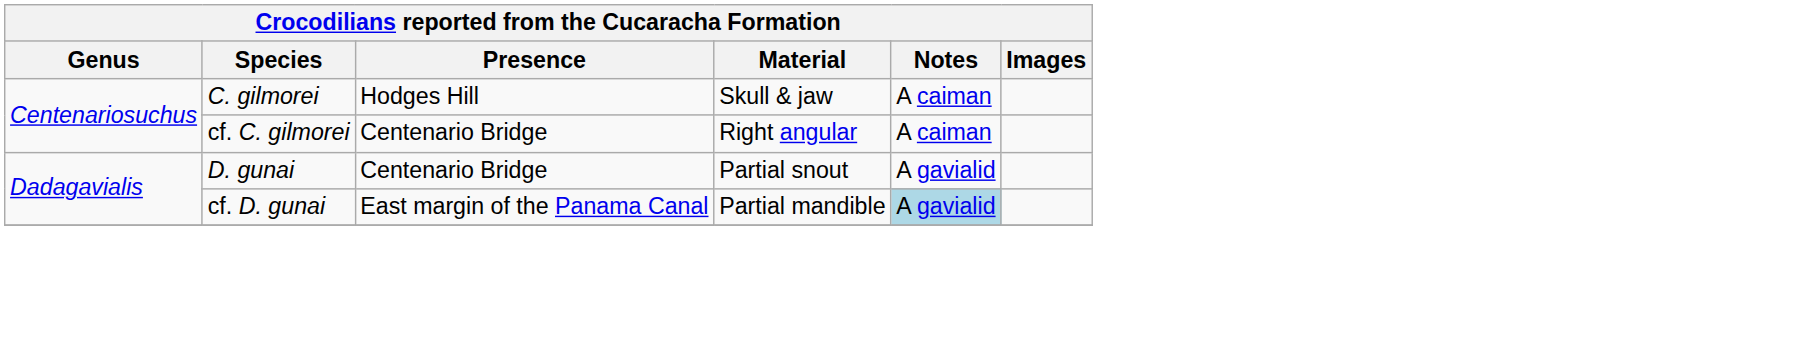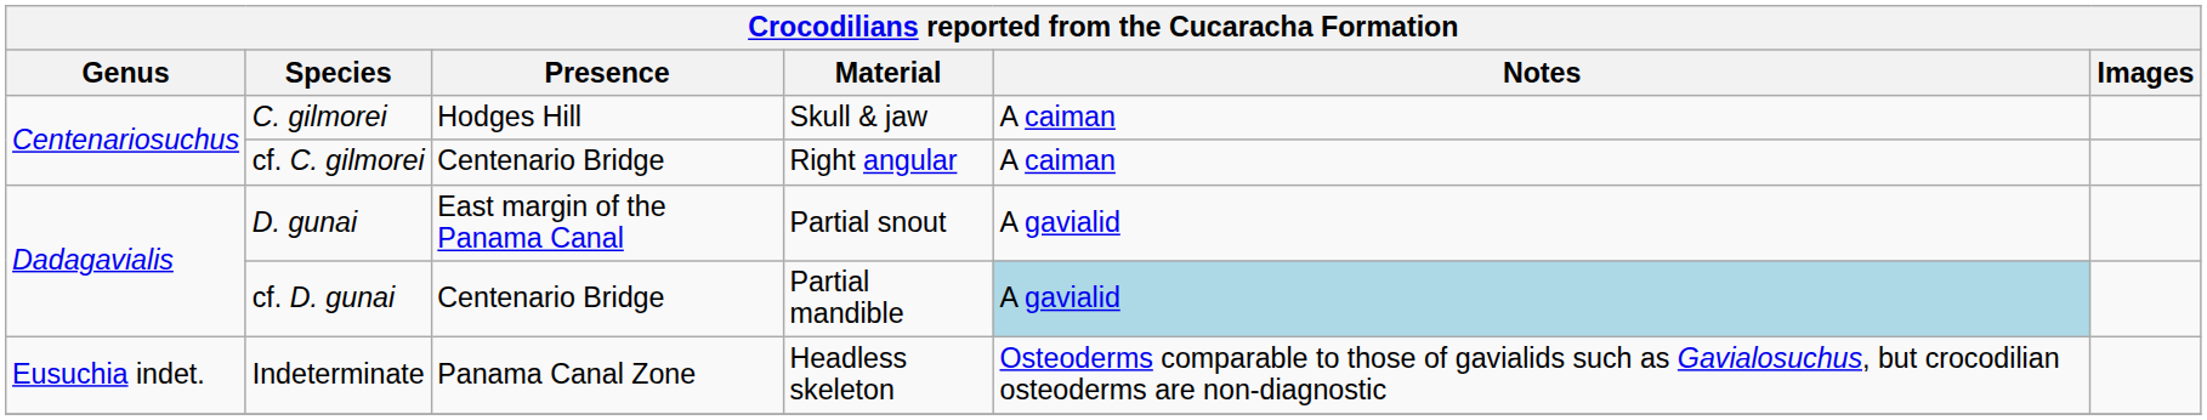D. gunai | Presence: Centenario Bridge -> East margin of the Panama Canal
cf. D. gunai | Presence: East margin of the Panama Canal -> Centenario Bridge
+ row: Eusuchia indet. | Indeterminate | Panama Canal Zone | Headless skeleton | Osteoderms comparable to those of gavialids such as Gavialosuchus, but crocodilian osteoderms are non-diagnostic
